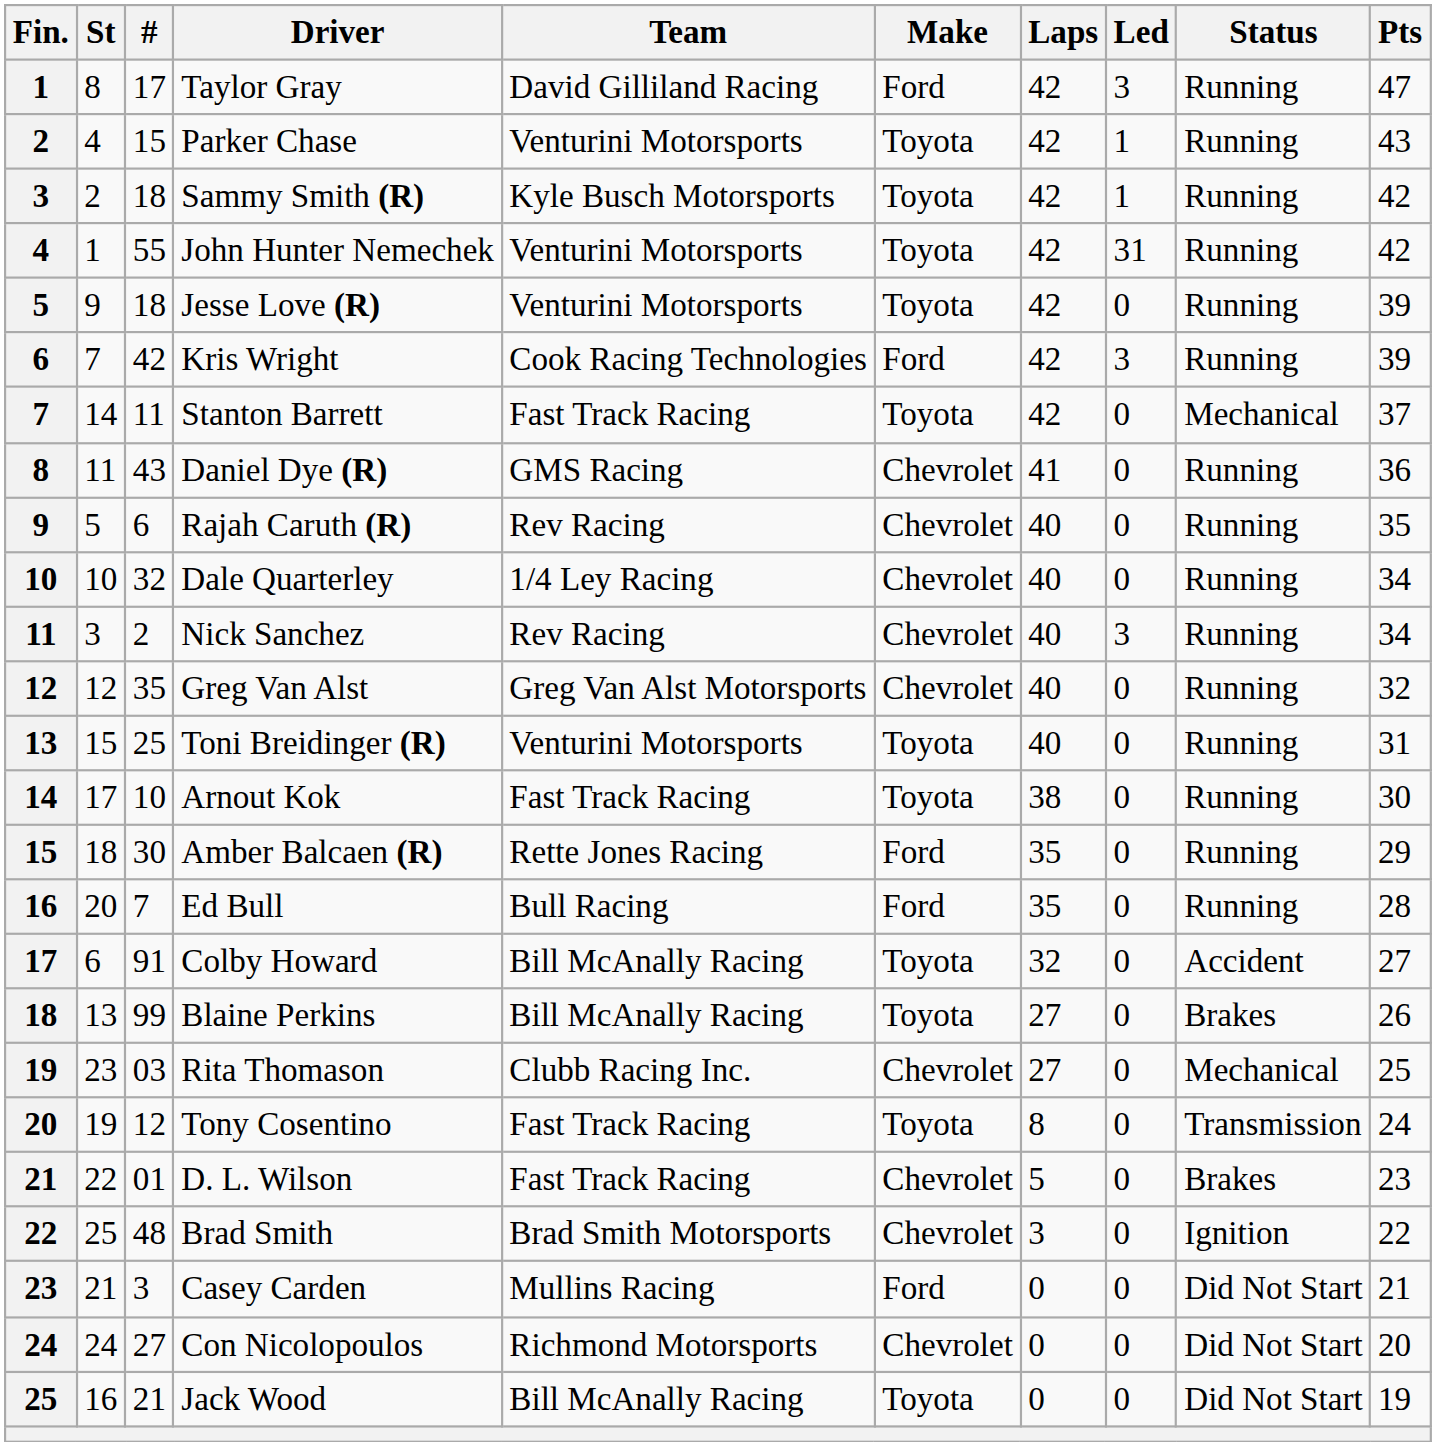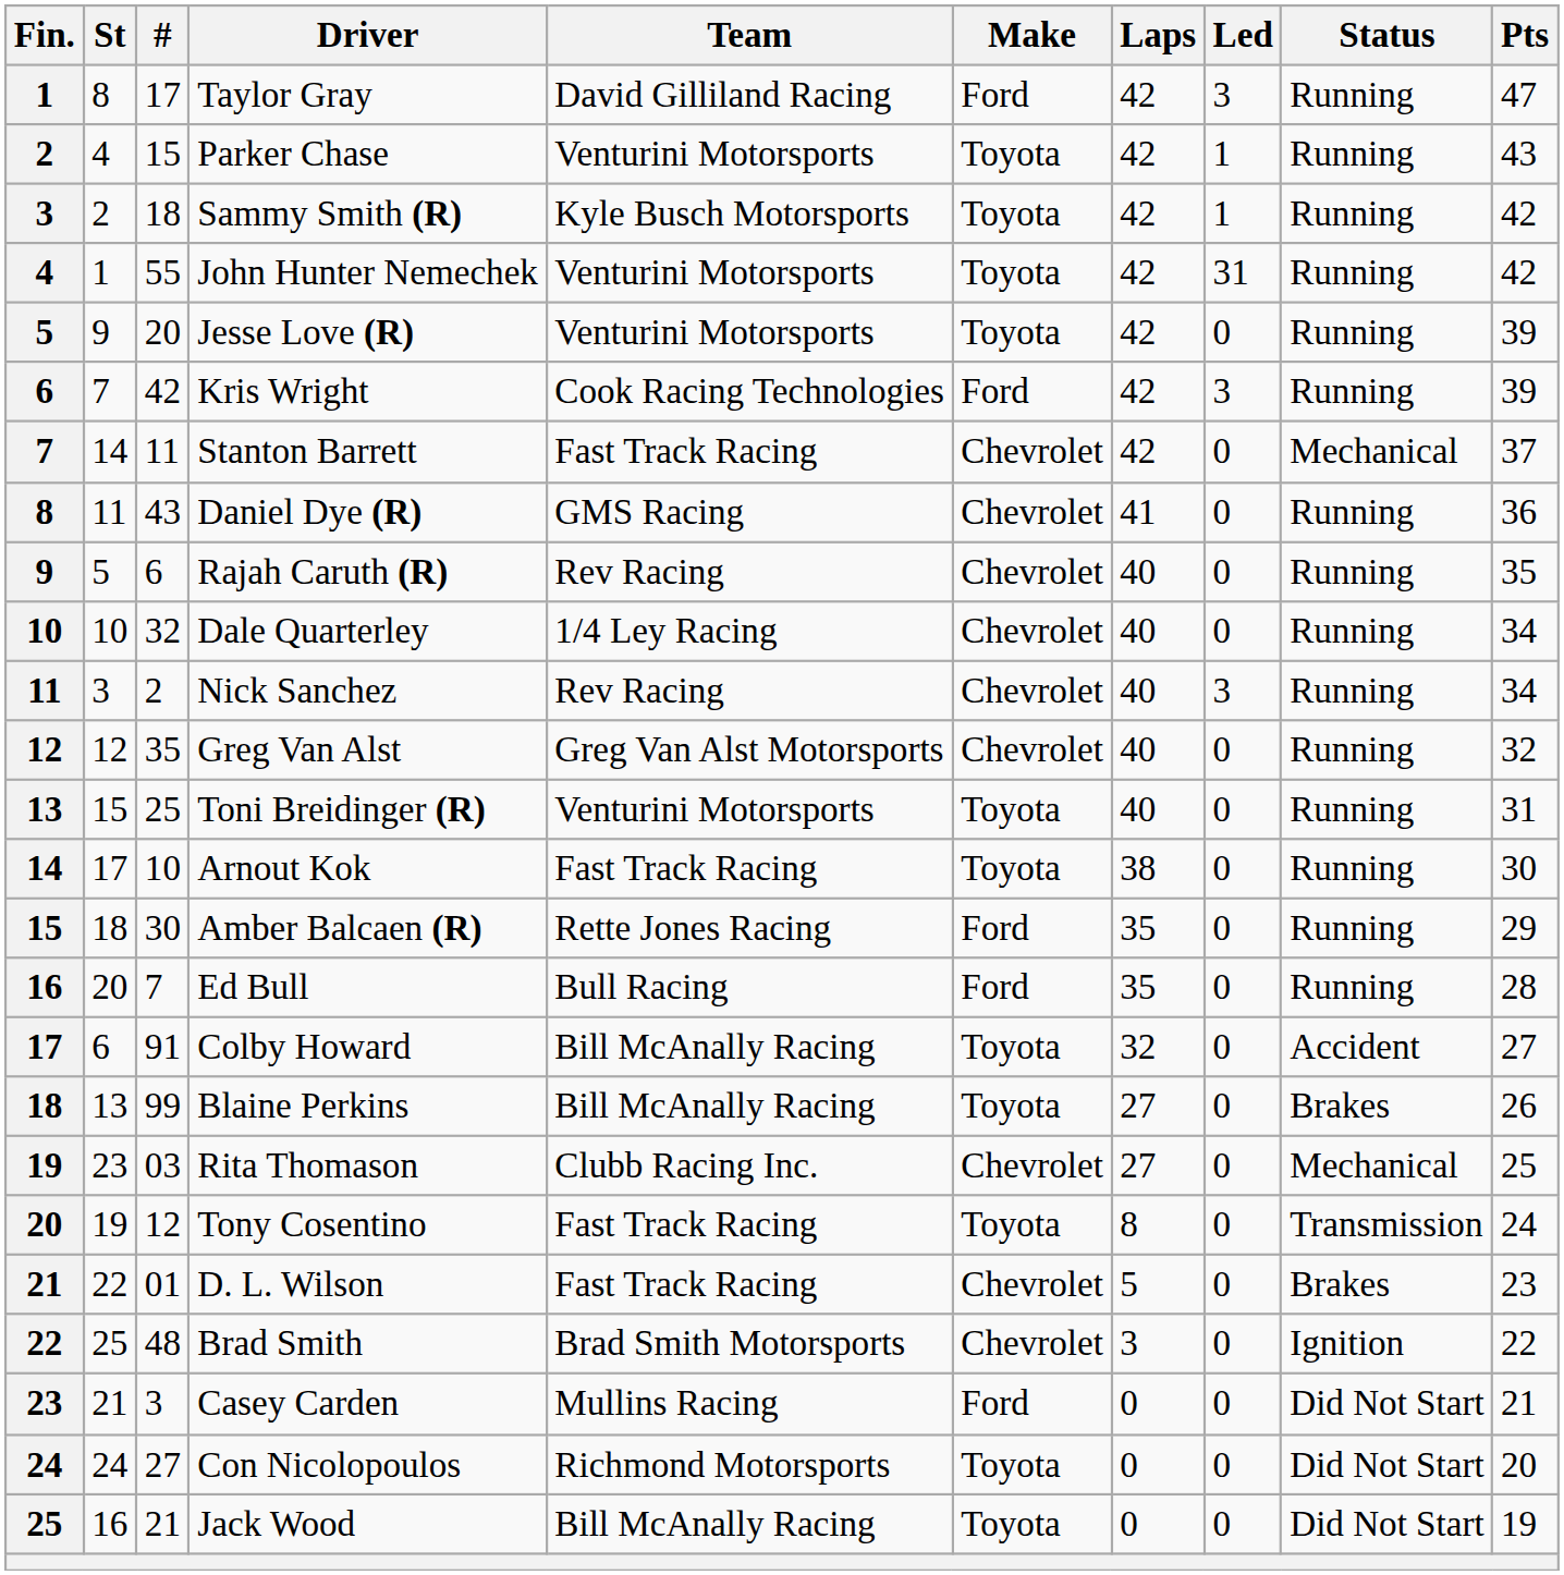Jesse Love (R) | #: 18 -> 20
Stanton Barrett | Make: Toyota -> Chevrolet
Con Nicolopoulos | Make: Chevrolet -> Toyota
